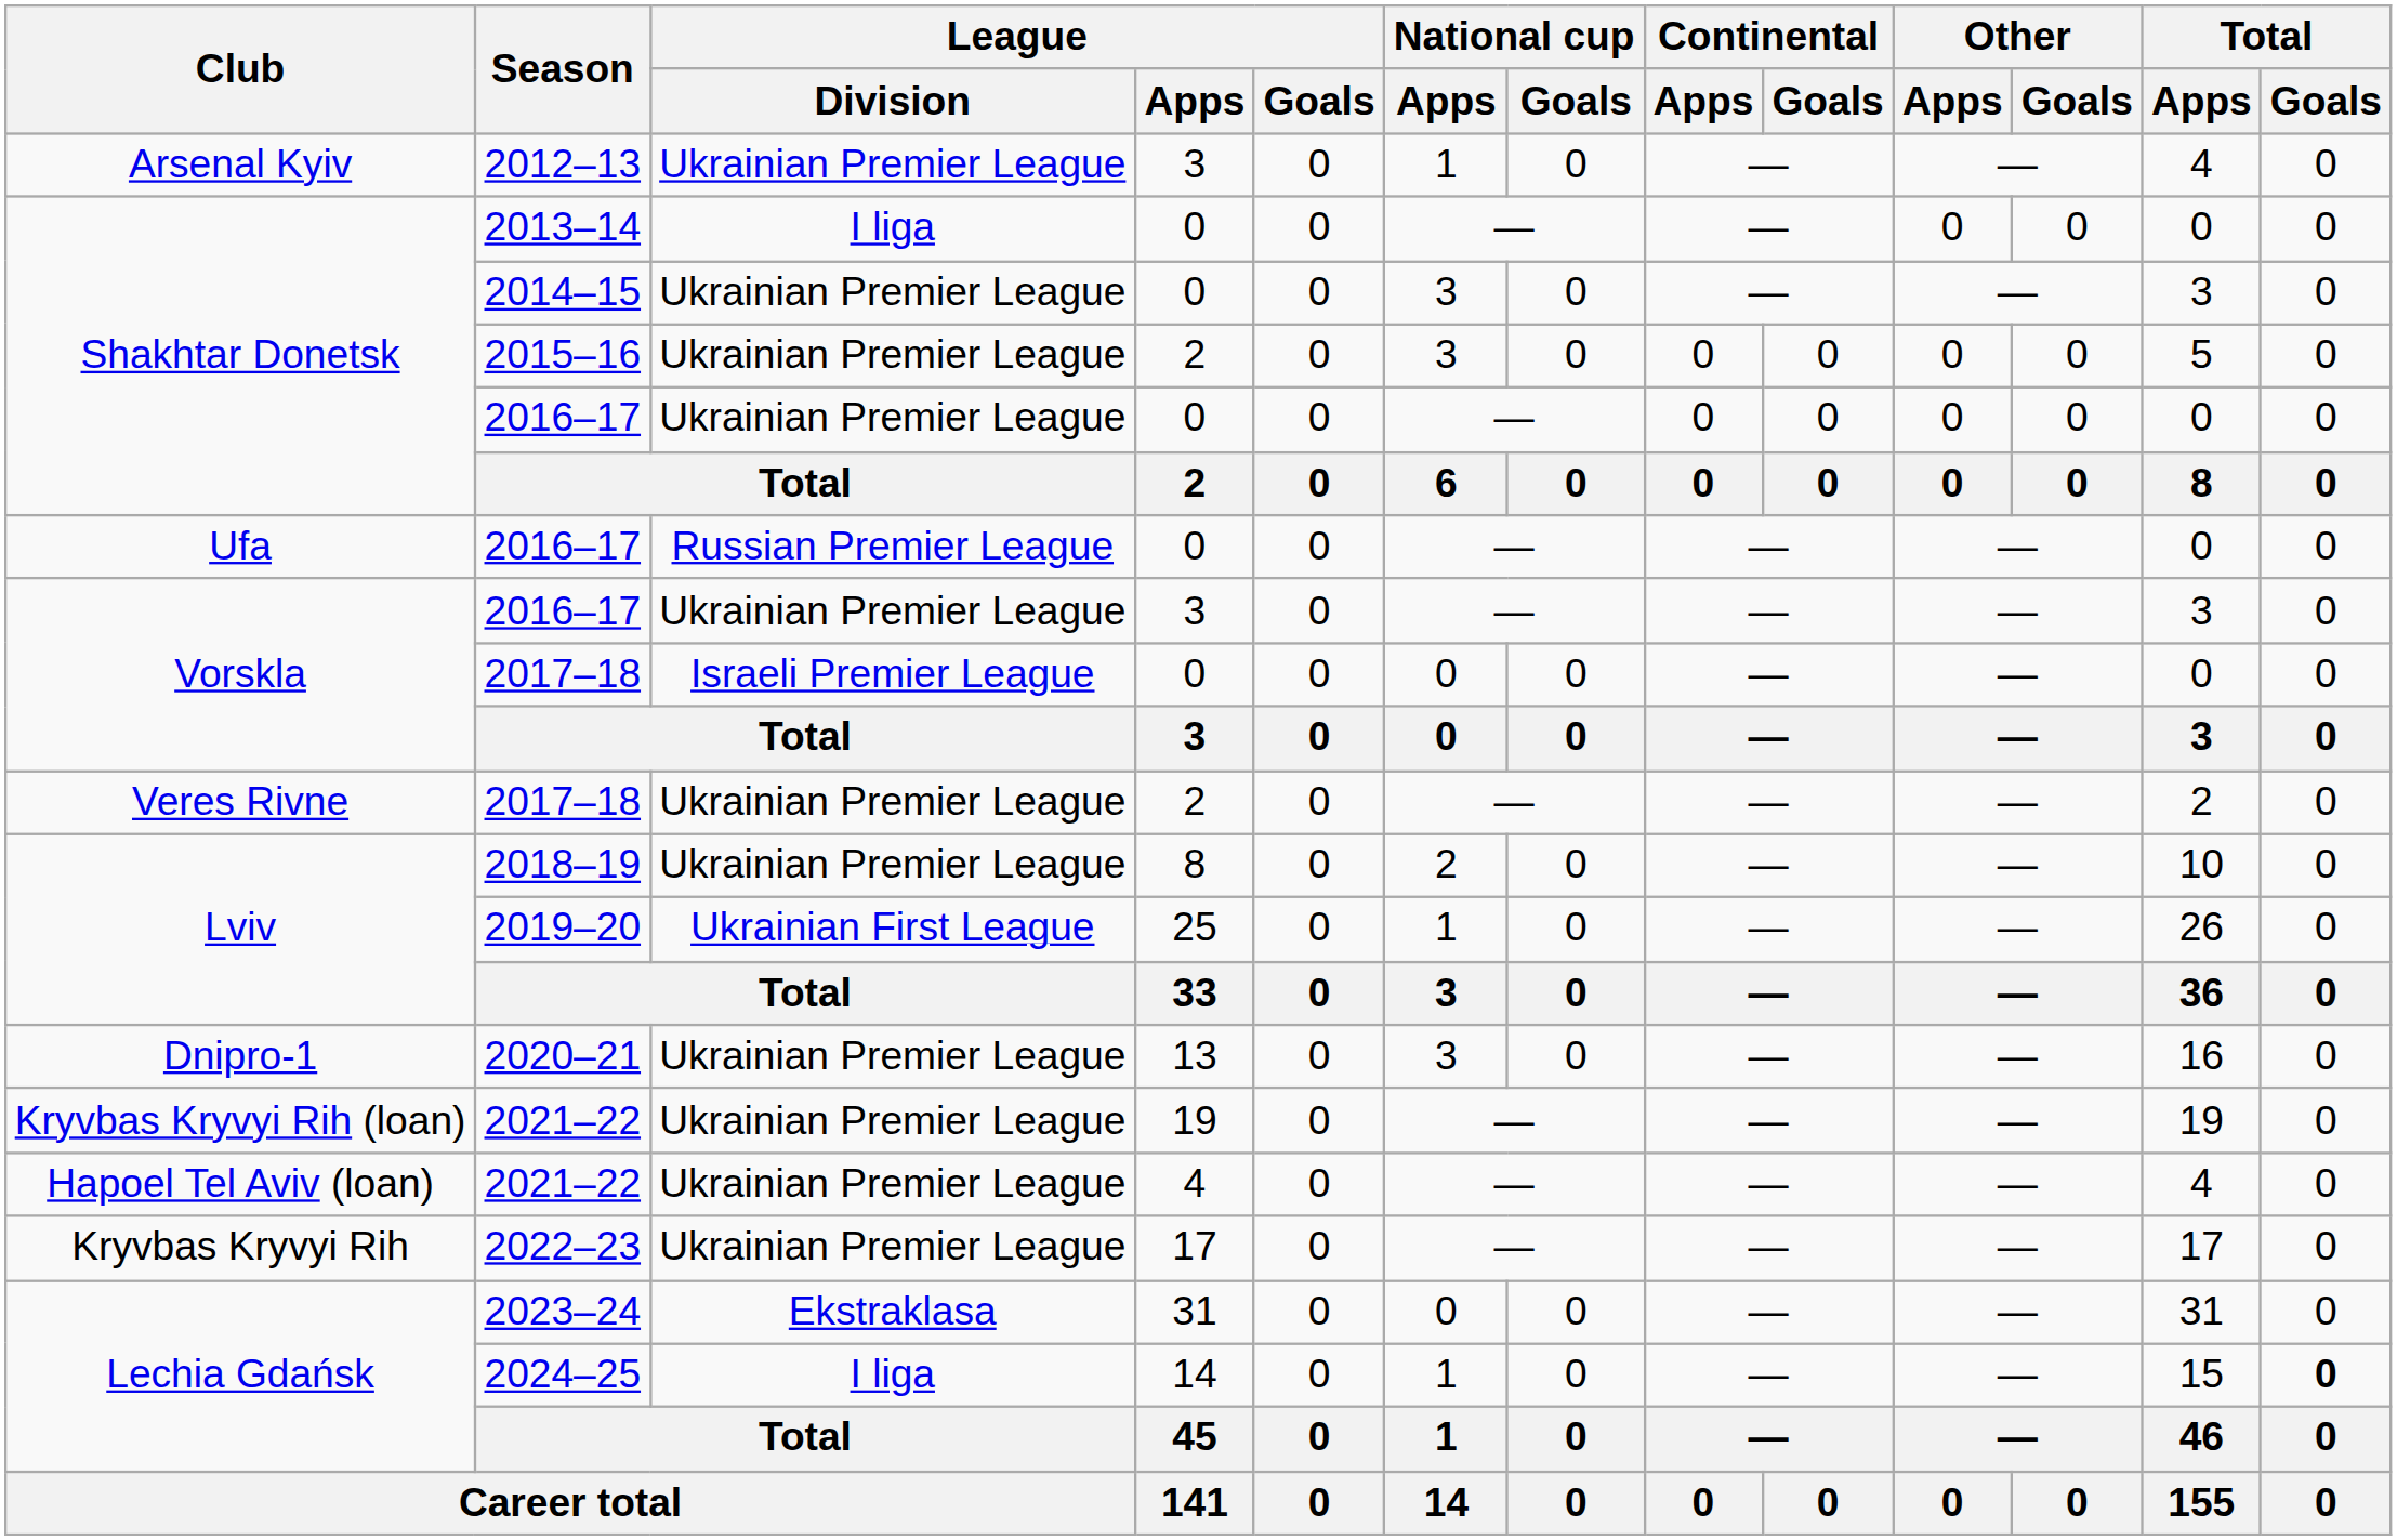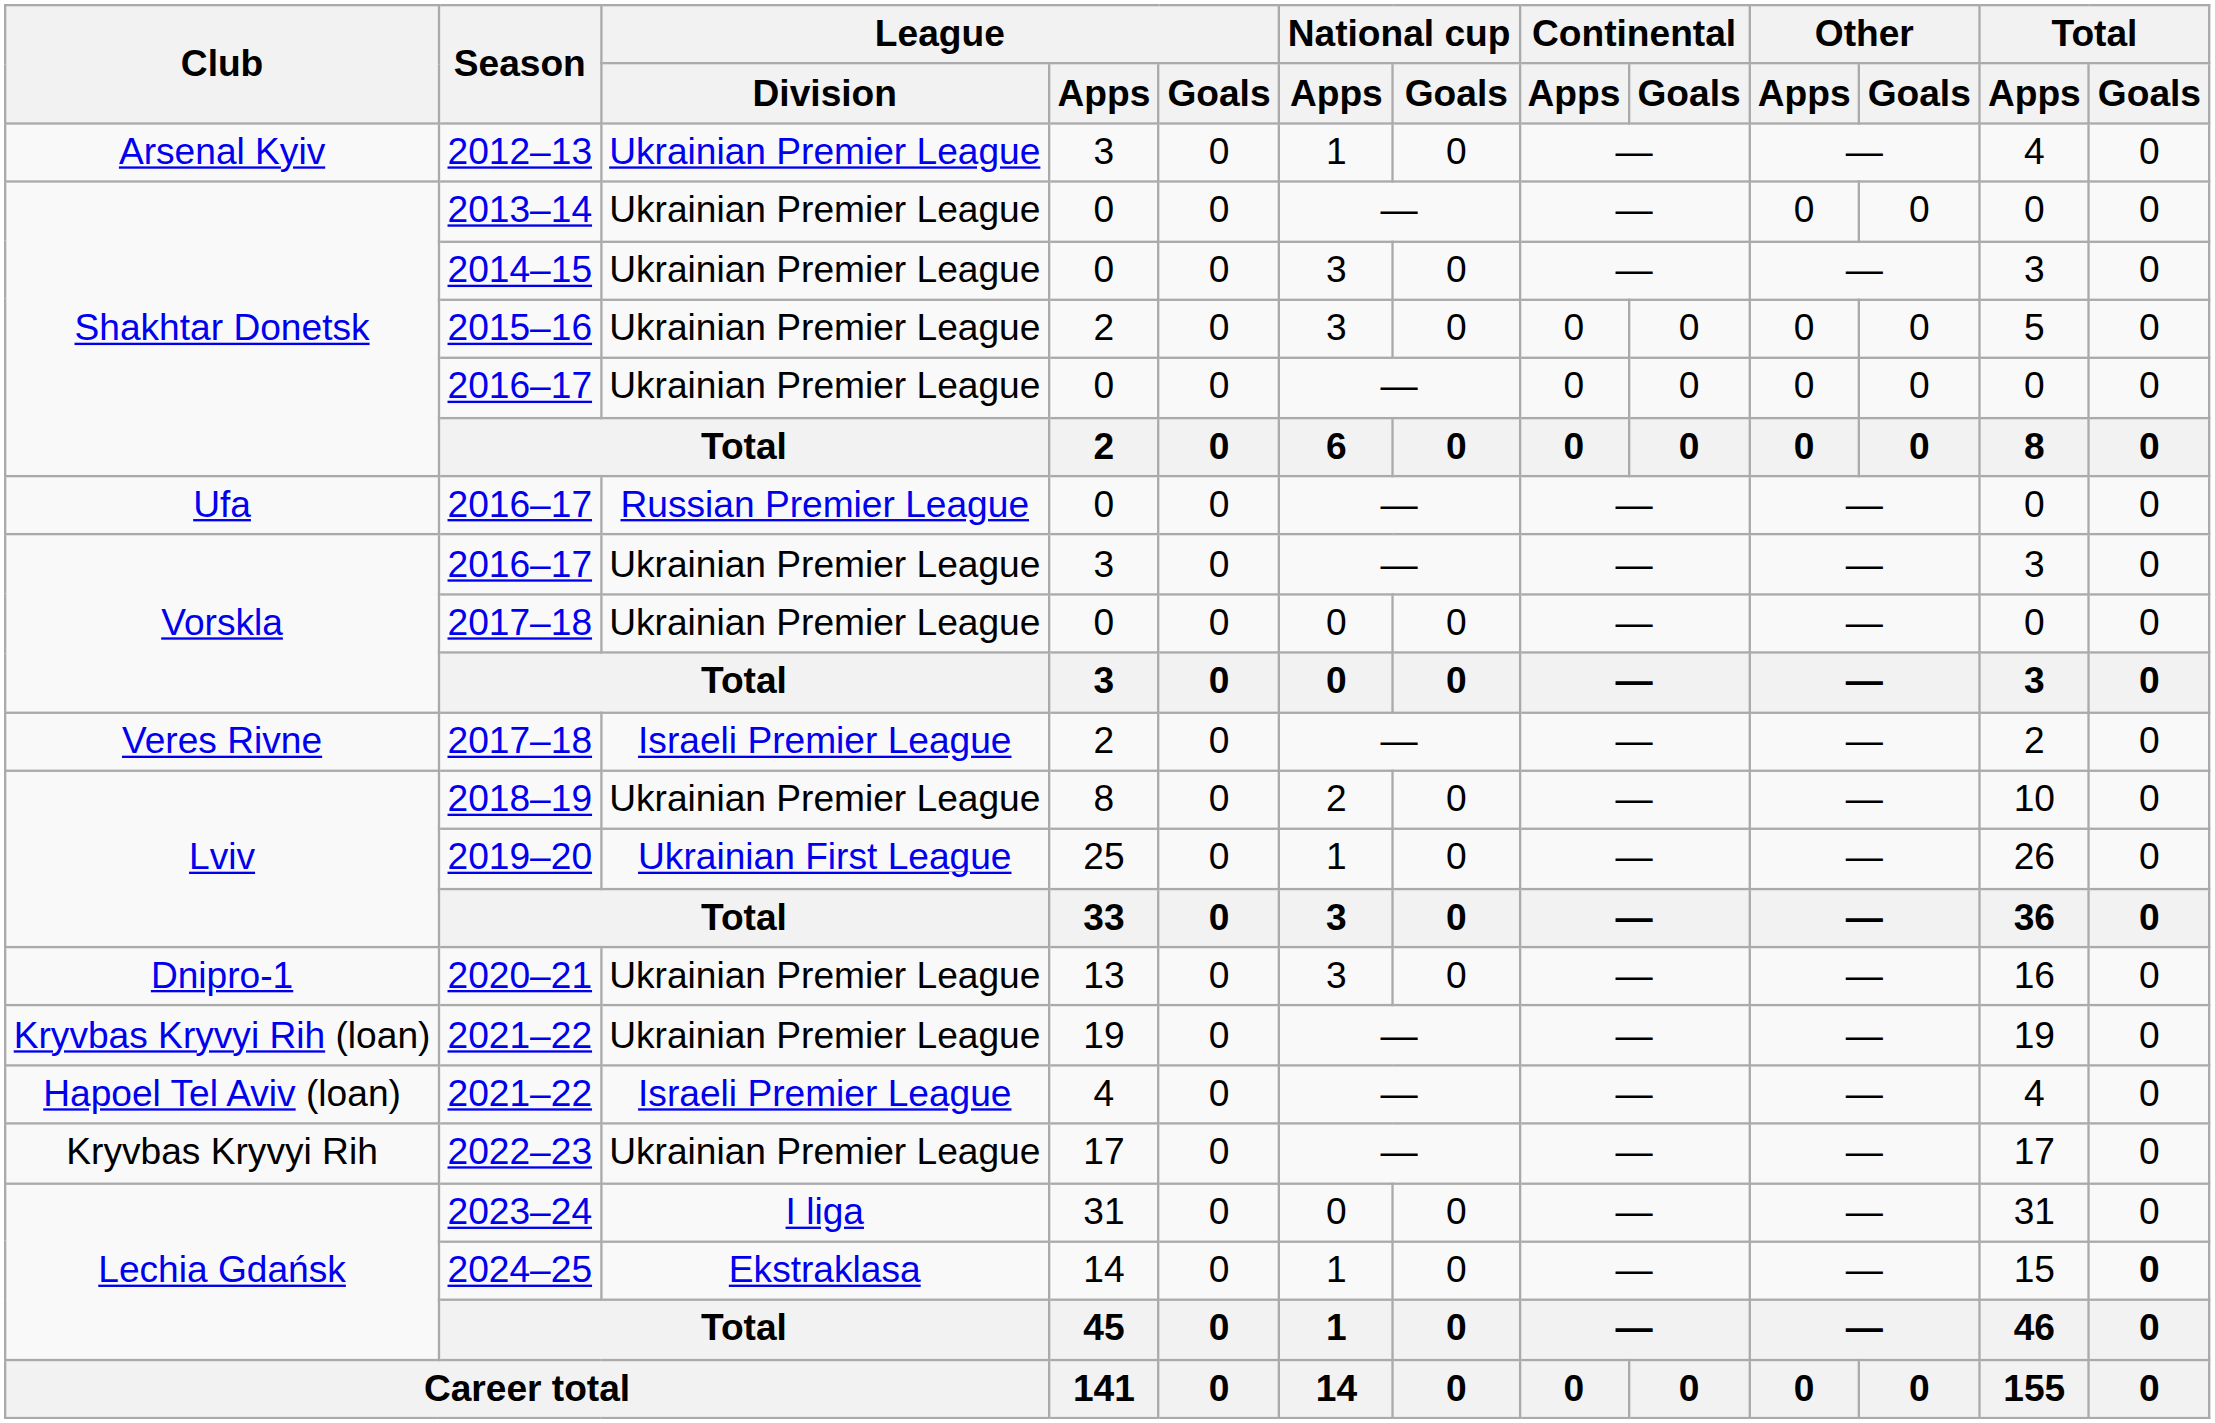2013–14 | League / Division: I liga -> Ukrainian Premier League
Vorskla / 2017–18 | League / Division: Israeli Premier League -> Ukrainian Premier League
Veres Rivne / 2017–18 | League / Division: Ukrainian Premier League -> Israeli Premier League
Hapoel Tel Aviv (loan) / 2021–22 | League / Division: Ukrainian Premier League -> Israeli Premier League
2023–24 | League / Division: Ekstraklasa -> I liga
2024–25 | League / Division: I liga -> Ekstraklasa
